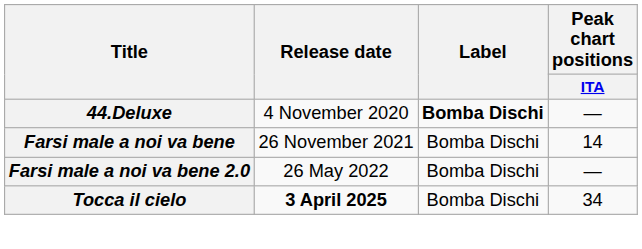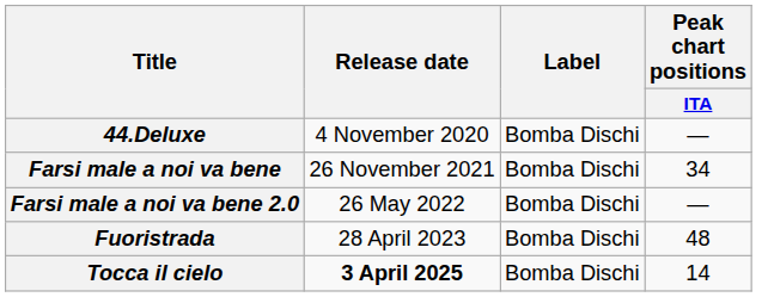44.Deluxe | Label: bold -> normal
Farsi male a noi va bene | Peak chart positions / ITA: 14 -> 34
+ row: Fuoristrada | 28 April 2023 | Bomba Dischi | 48
Tocca il cielo | Peak chart positions / ITA: 34 -> 14
